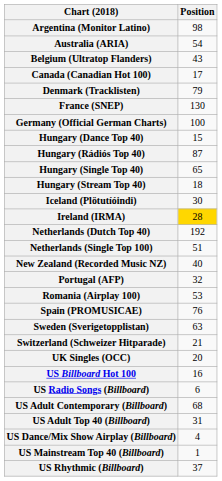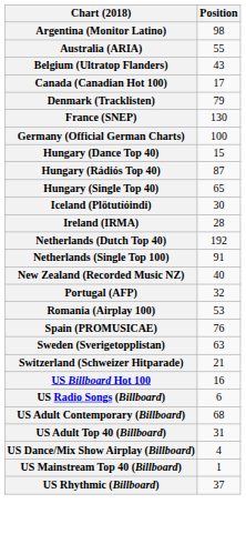Australia (ARIA) | Position: 54 -> 55
- row: Hungary (Stream Top 40) | 18
Ireland (IRMA) | Position: gold background -> no background
Netherlands (Single Top 100) | Position: 51 -> 91
- row: UK Singles (OCC) | 20
